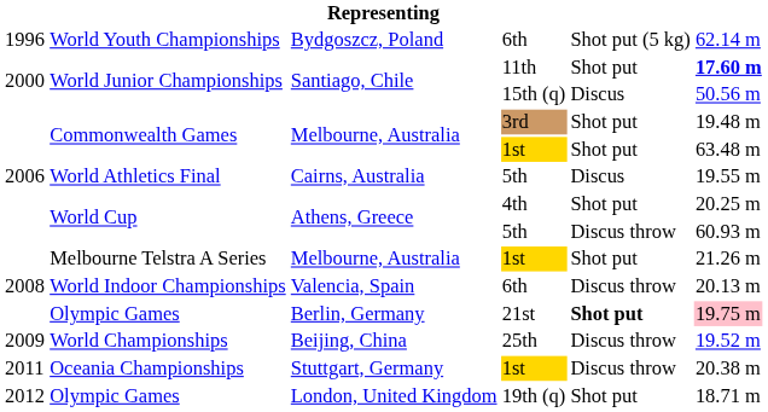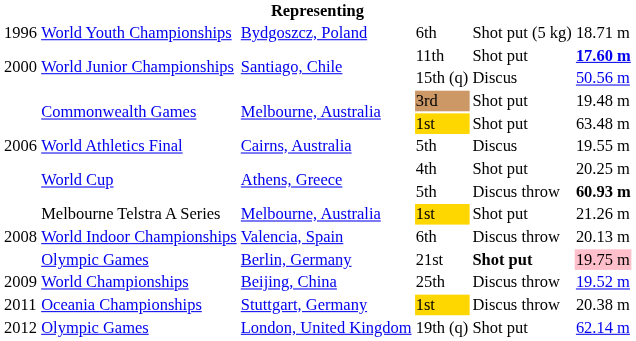World Youth Championships | column 6: 62.14 m -> 18.71 m
World Cup / 5th | column 6: normal -> bold
Olympic Games / 19th (q) | column 6: 18.71 m -> 62.14 m
